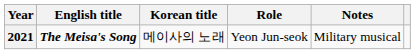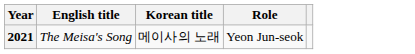- column: Notes | Military musical
2021 | English title: bold -> normal
